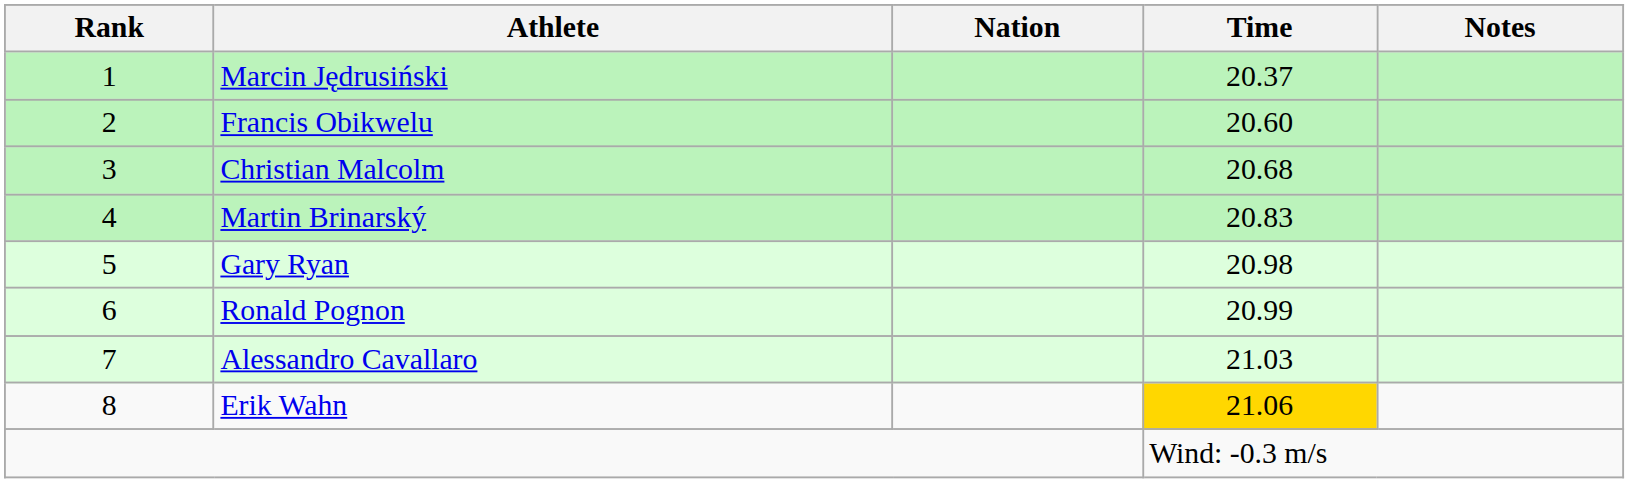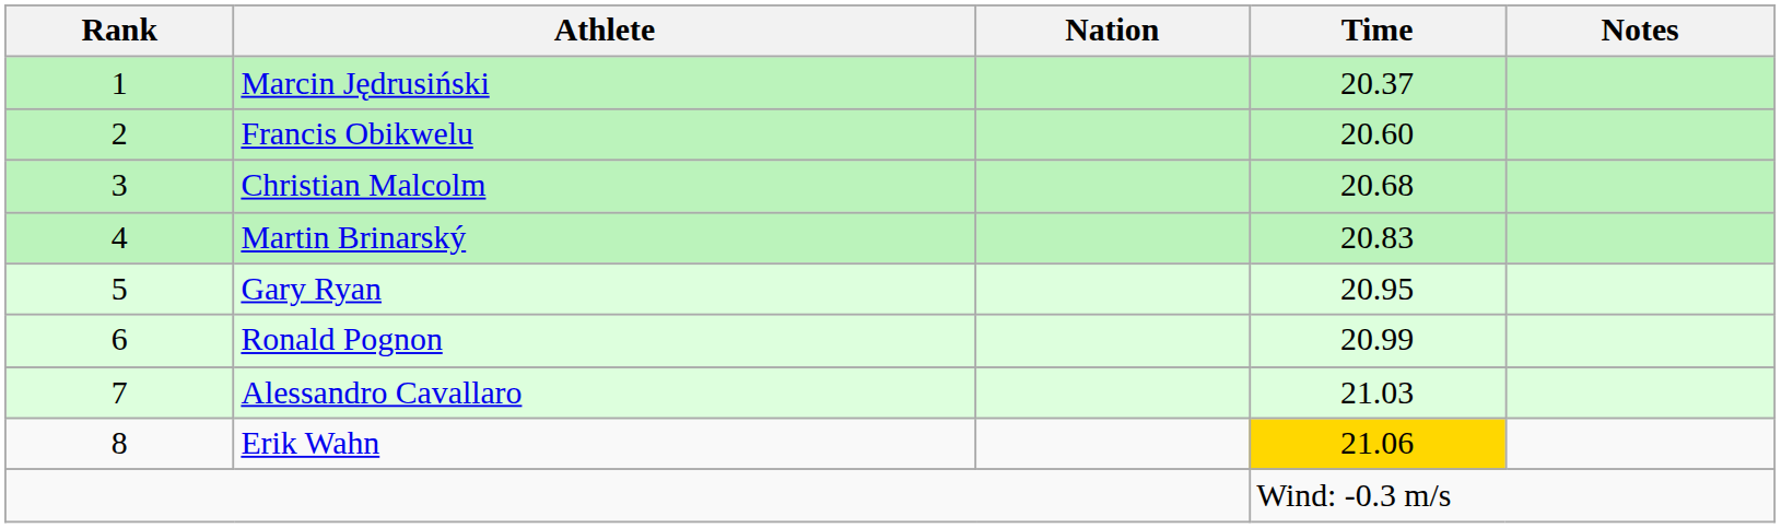Gary Ryan | Time: 20.98 -> 20.95
